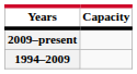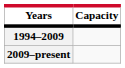rows swapped: 1994–2009 <-> 2009–present
